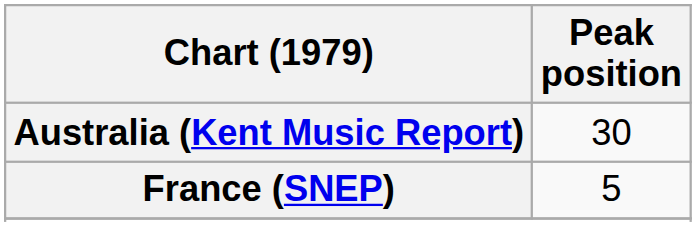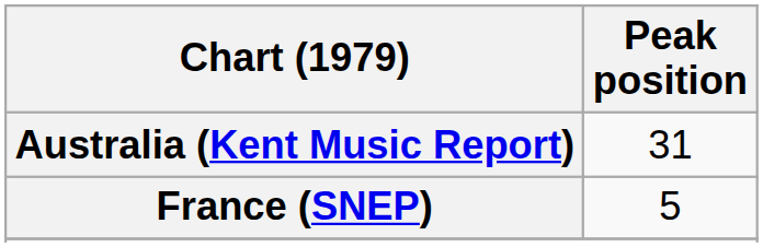Australia (Kent Music Report) | Peak position: 30 -> 31
